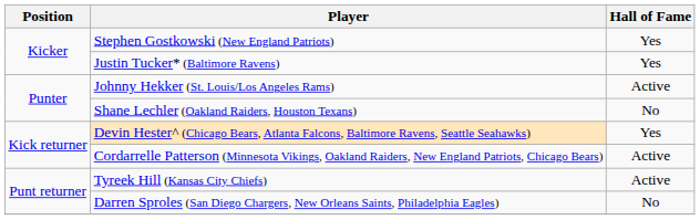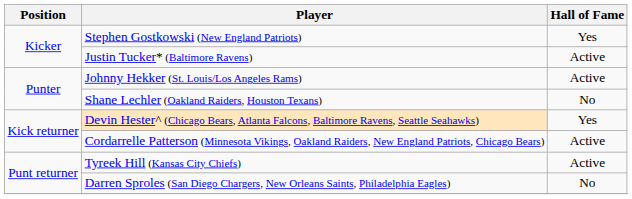Justin Tucker* (Baltimore Ravens) | Hall of Fame: Yes -> Active
